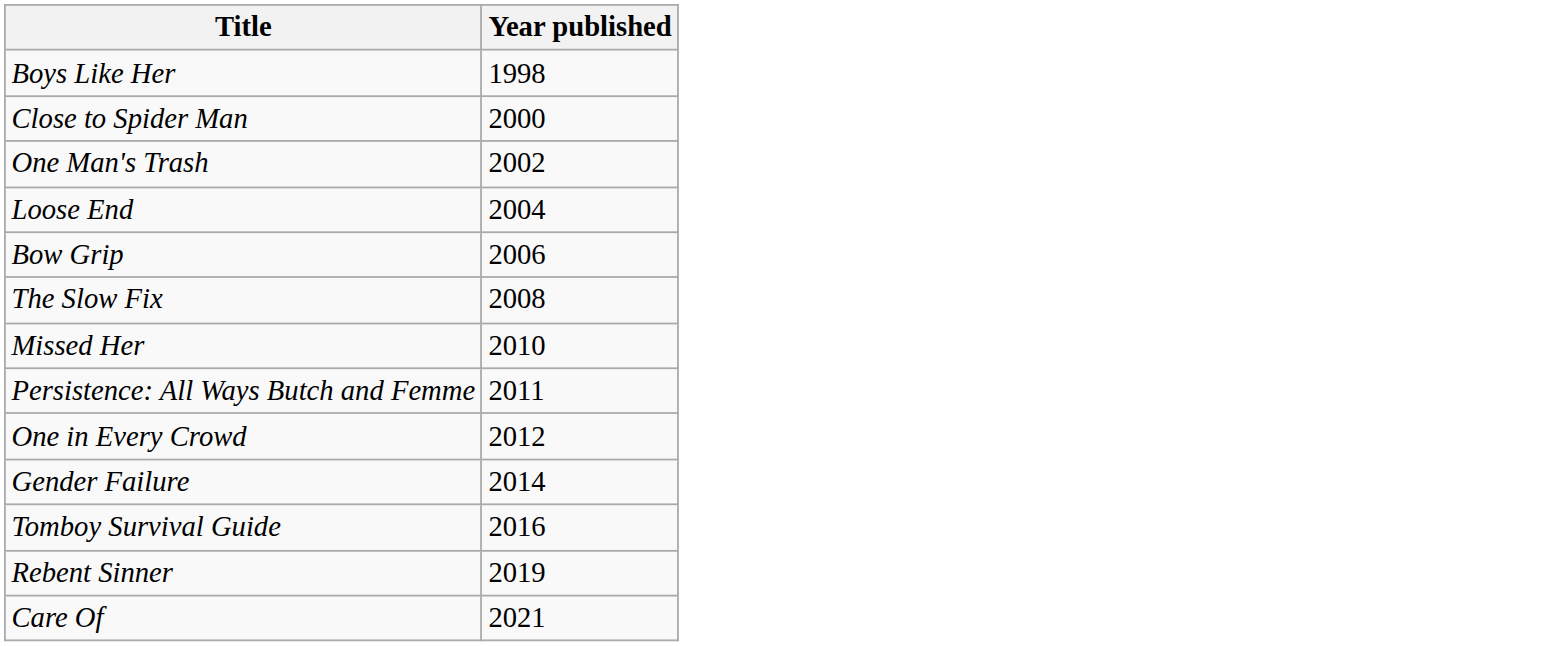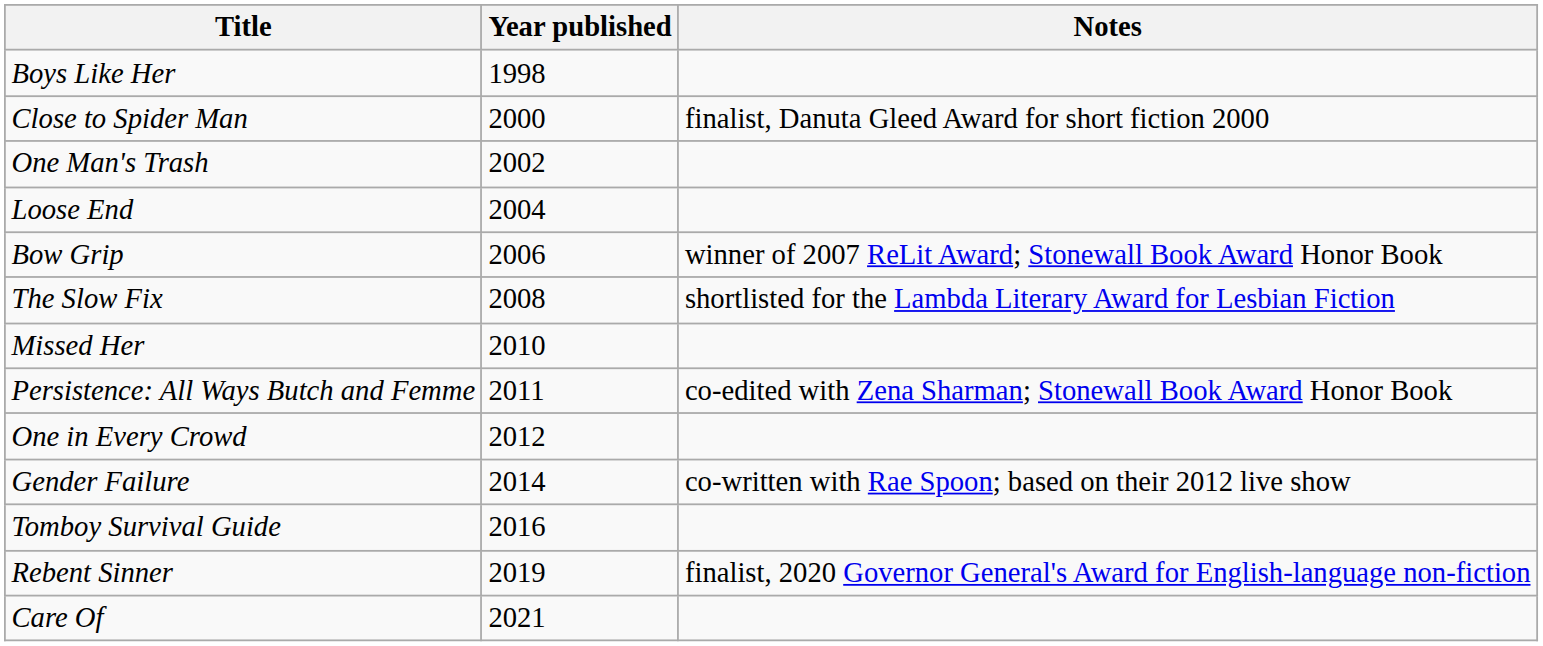+ column: Notes | finalist, Danuta Gleed Award for short fiction 2000 | winner of 2007 ReLit Award; Stonewall Book Award Honor Book | shortlisted for the Lambda Literary Award for Lesbian Fiction | co-edited with Zena Sharman; Stonewall Book Award Honor Book | co-written with Rae Spoon; based on their 2012 live show | finalist, 2020 Governor General's Award for English-language non-fiction
